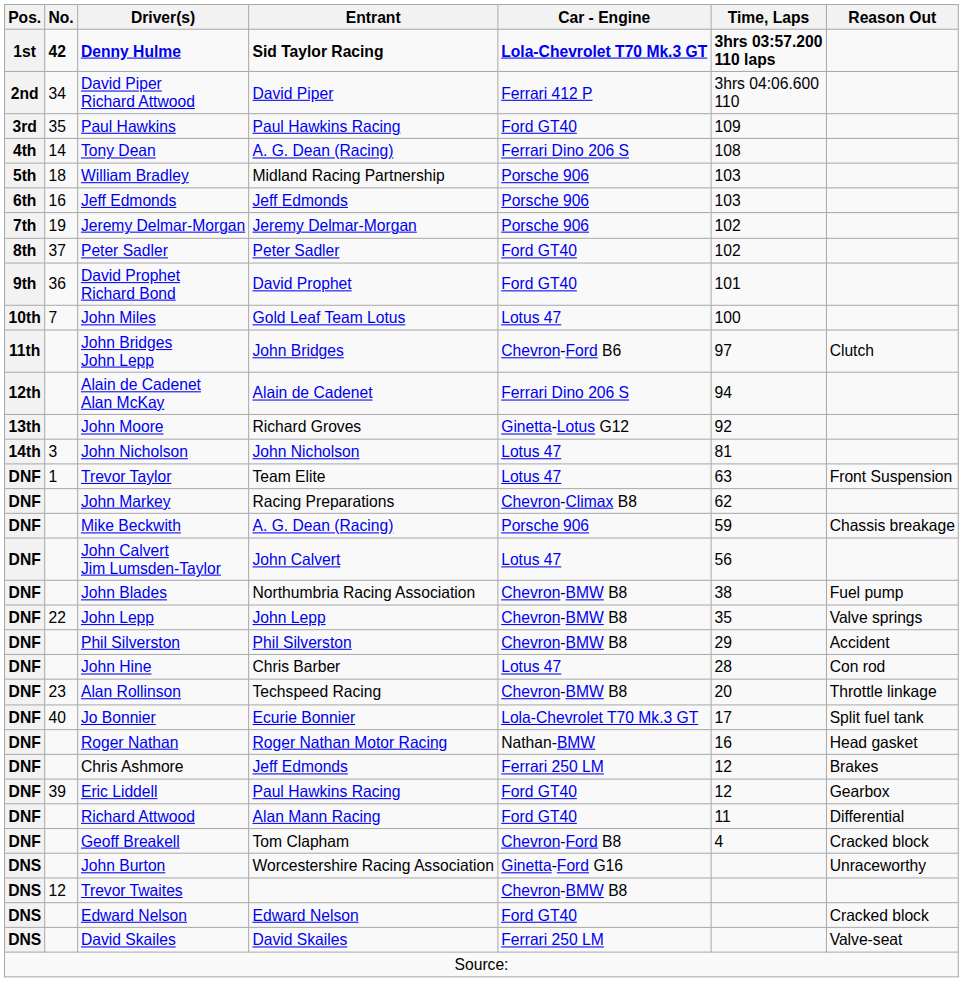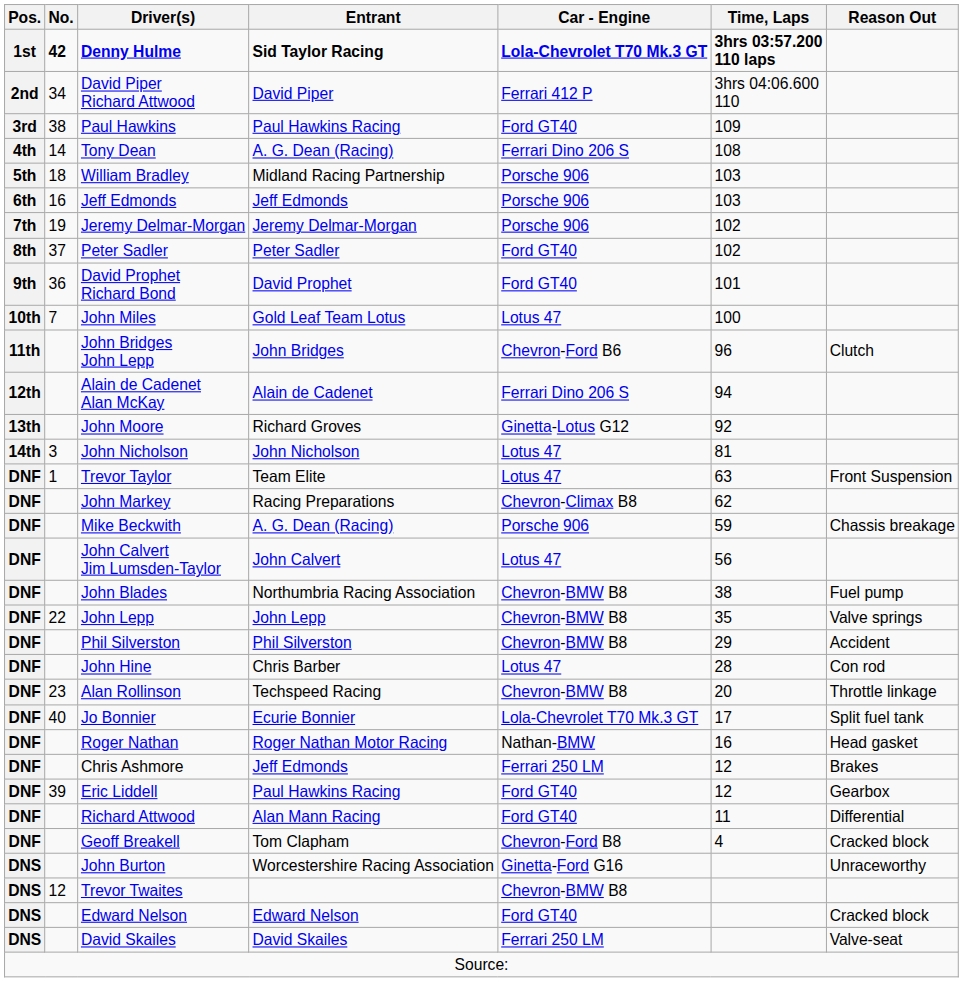Paul Hawkins | No.: 35 -> 38
John Bridges John Lepp | Time, Laps: 97 -> 96
